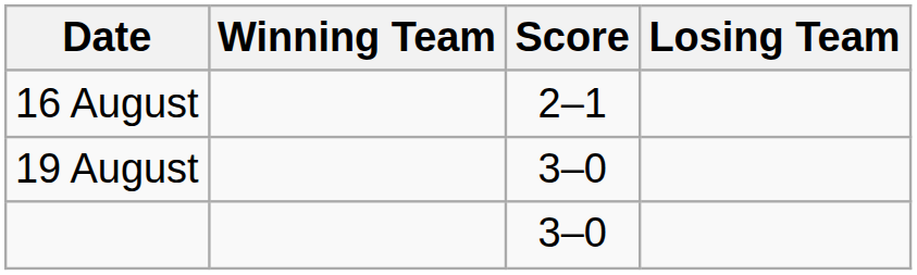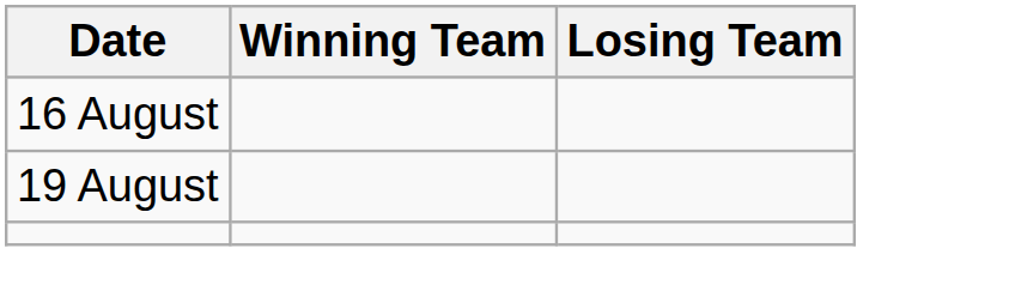- column: Score | 2–1 | 3–0 | 3–0
